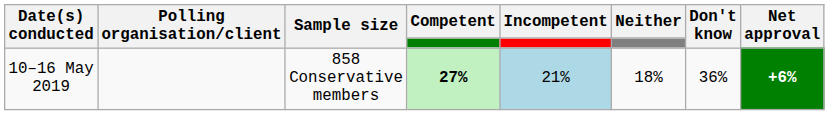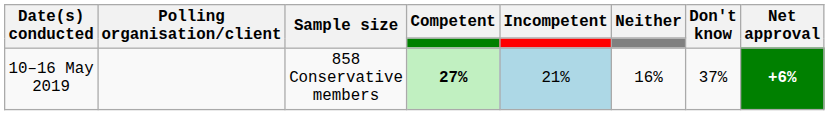10–16 May 2019 | Neither: 18% -> 16%
10–16 May 2019 | Don't know: 36% -> 37%
